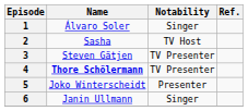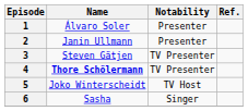1 | Notability: Singer -> Presenter
2 | Name: Sasha -> Janin Ullmann
2 | Notability: TV Host -> Presenter
5 | Notability: Presenter -> TV Host
6 | Name: Janin Ullmann -> Sasha
